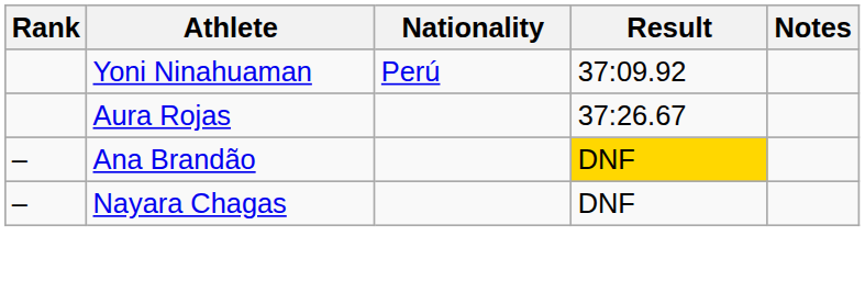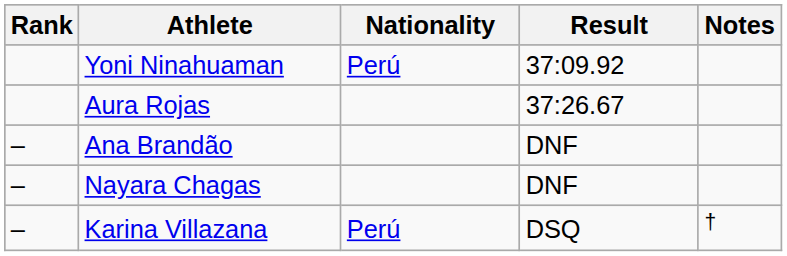Ana Brandão | Result: gold background -> no background
+ row: – | Karina Villazana | Perú | DSQ | †
